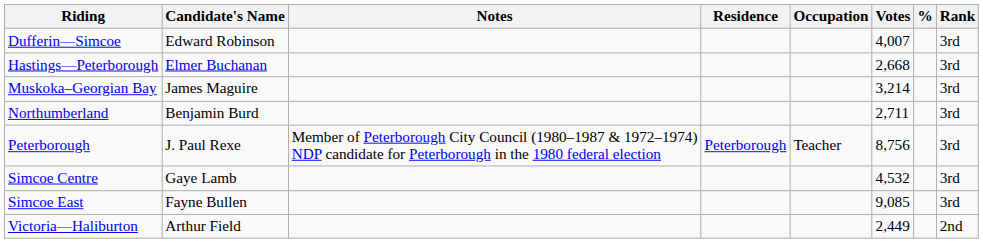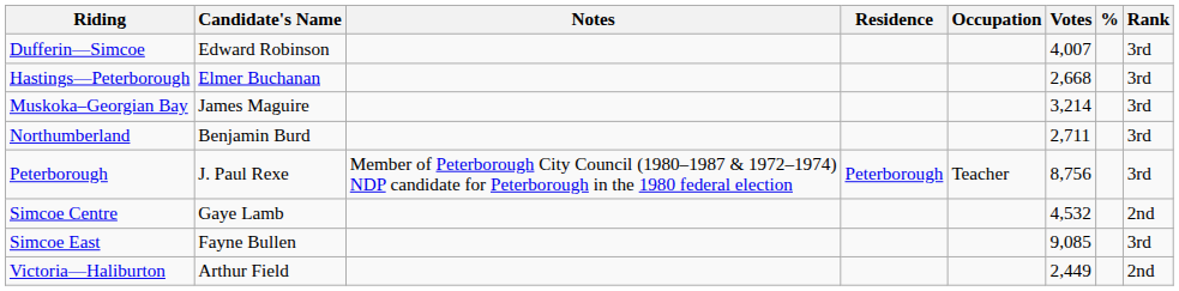Simcoe Centre | Rank: 3rd -> 2nd
